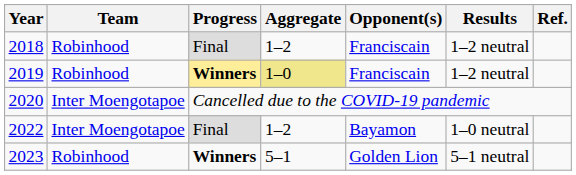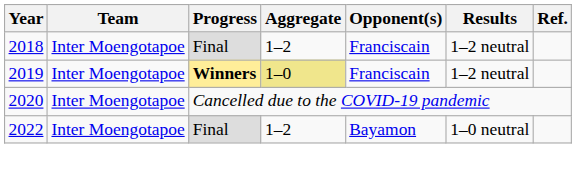2018 | Team: Robinhood -> Inter Moengotapoe
2019 | Team: Robinhood -> Inter Moengotapoe
- row: 2023 | Robinhood | Winners | 5–1 | Golden Lion | 5–1 neutral
